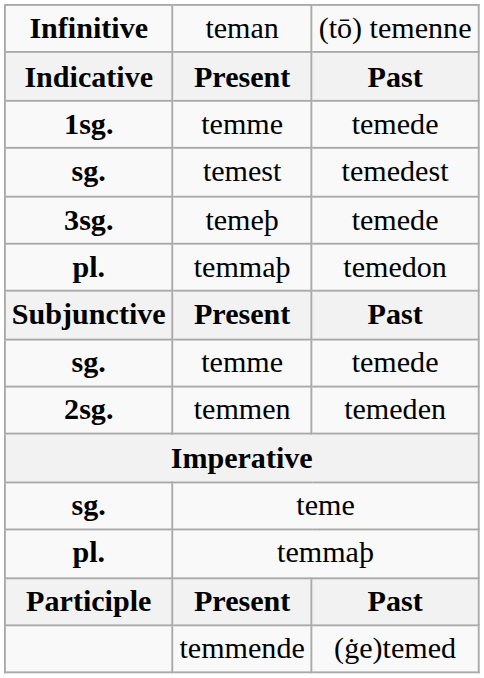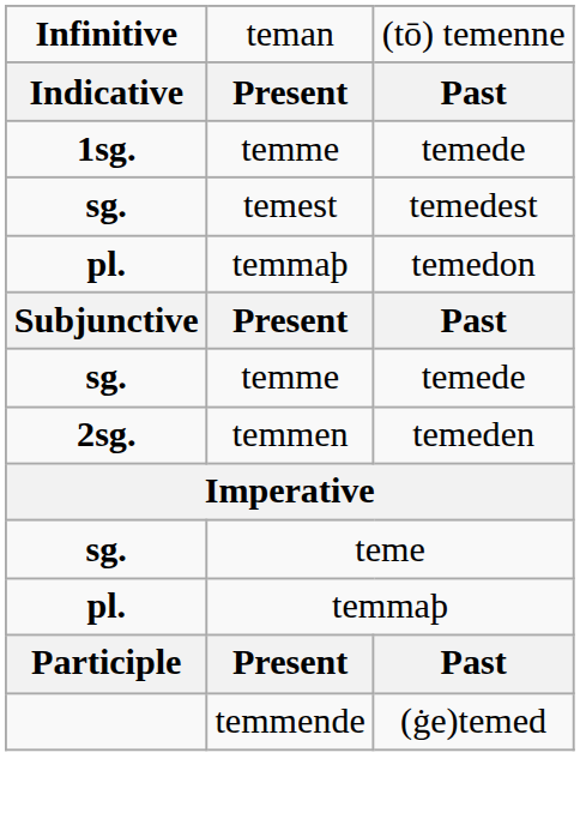- row: 3sg. | temeþ | temede
